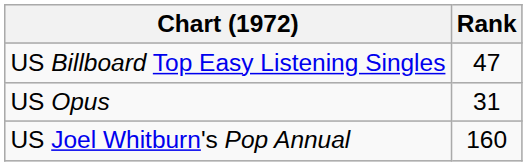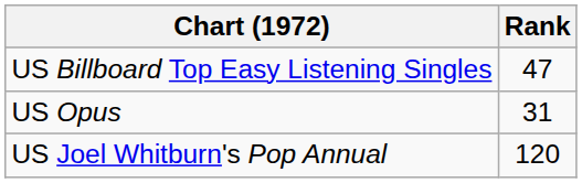US Joel Whitburn's Pop Annual | Rank: 160 -> 120
